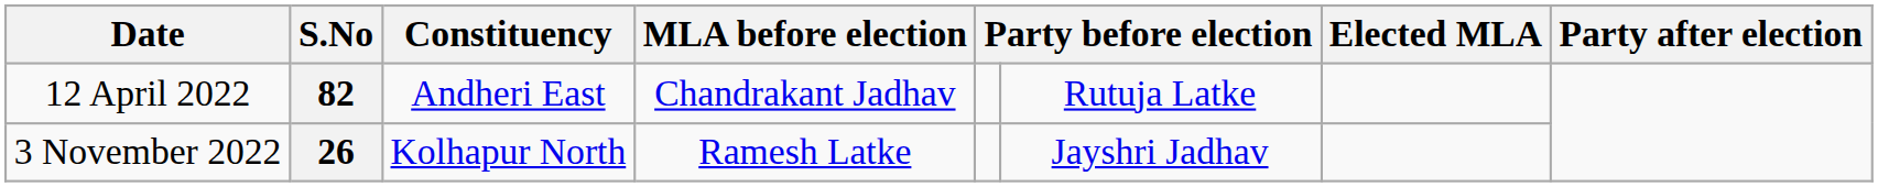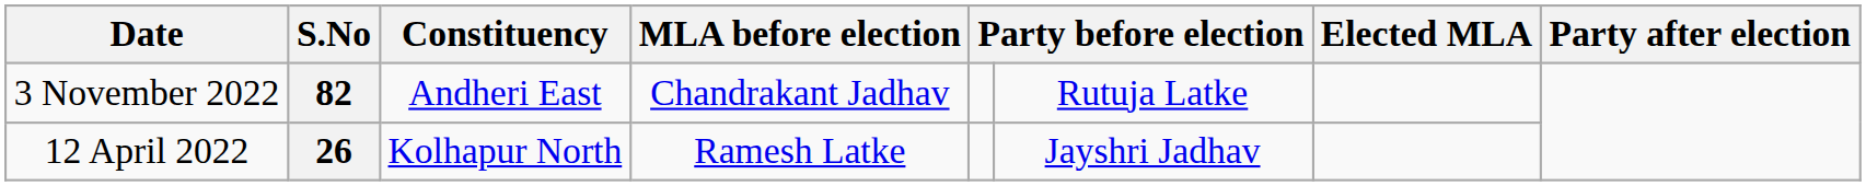82 | Date: 12 April 2022 -> 3 November 2022
26 | Date: 3 November 2022 -> 12 April 2022
